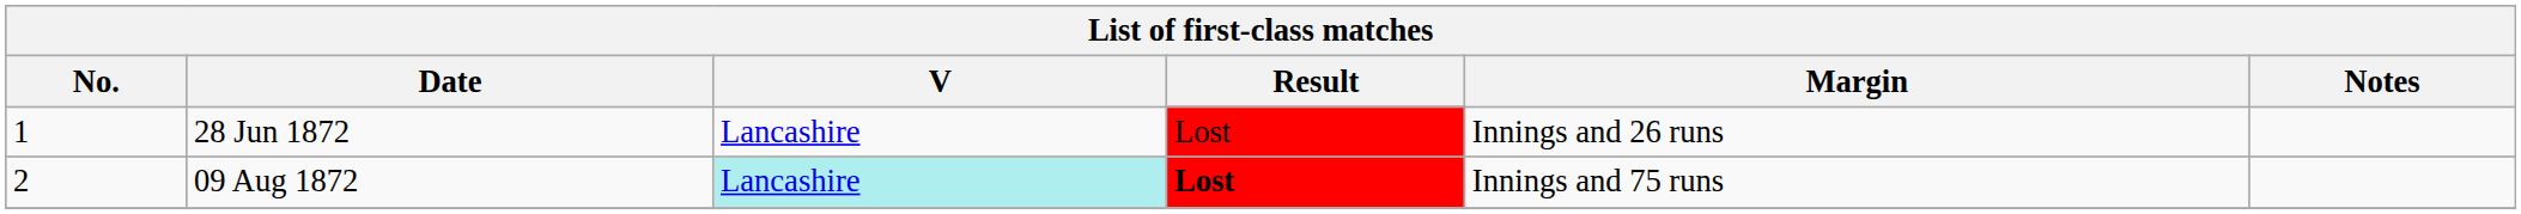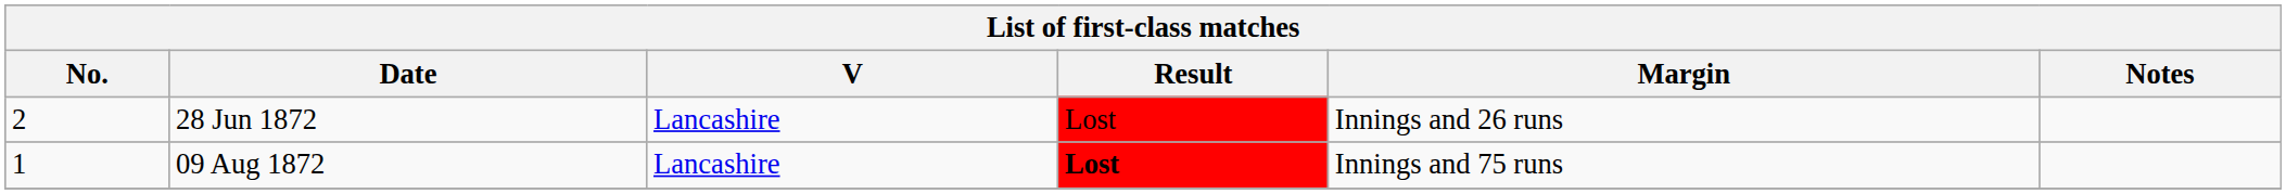28 Jun 1872 | No.: 1 -> 2
09 Aug 1872 | No.: 2 -> 1
09 Aug 1872 | V: paleturquoise background -> no background
